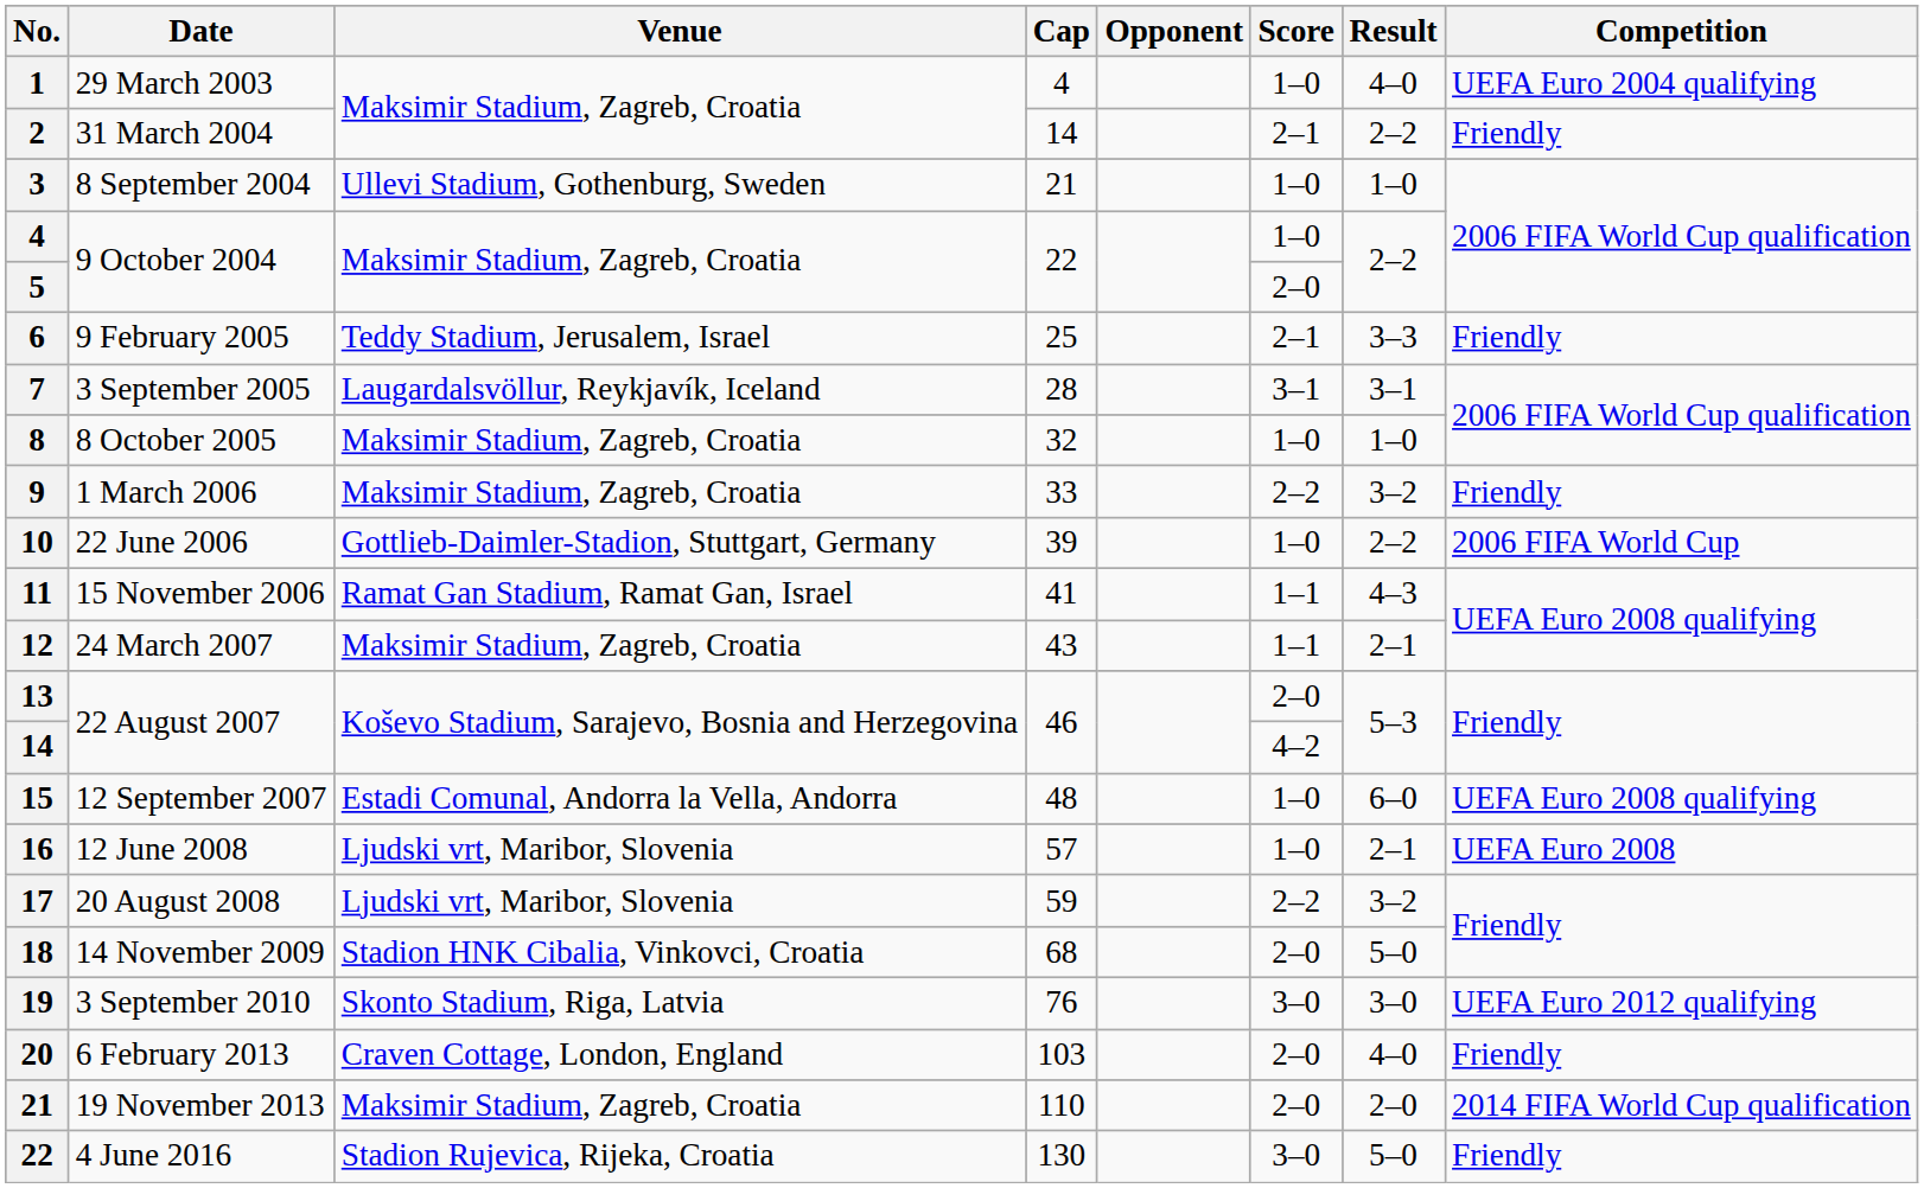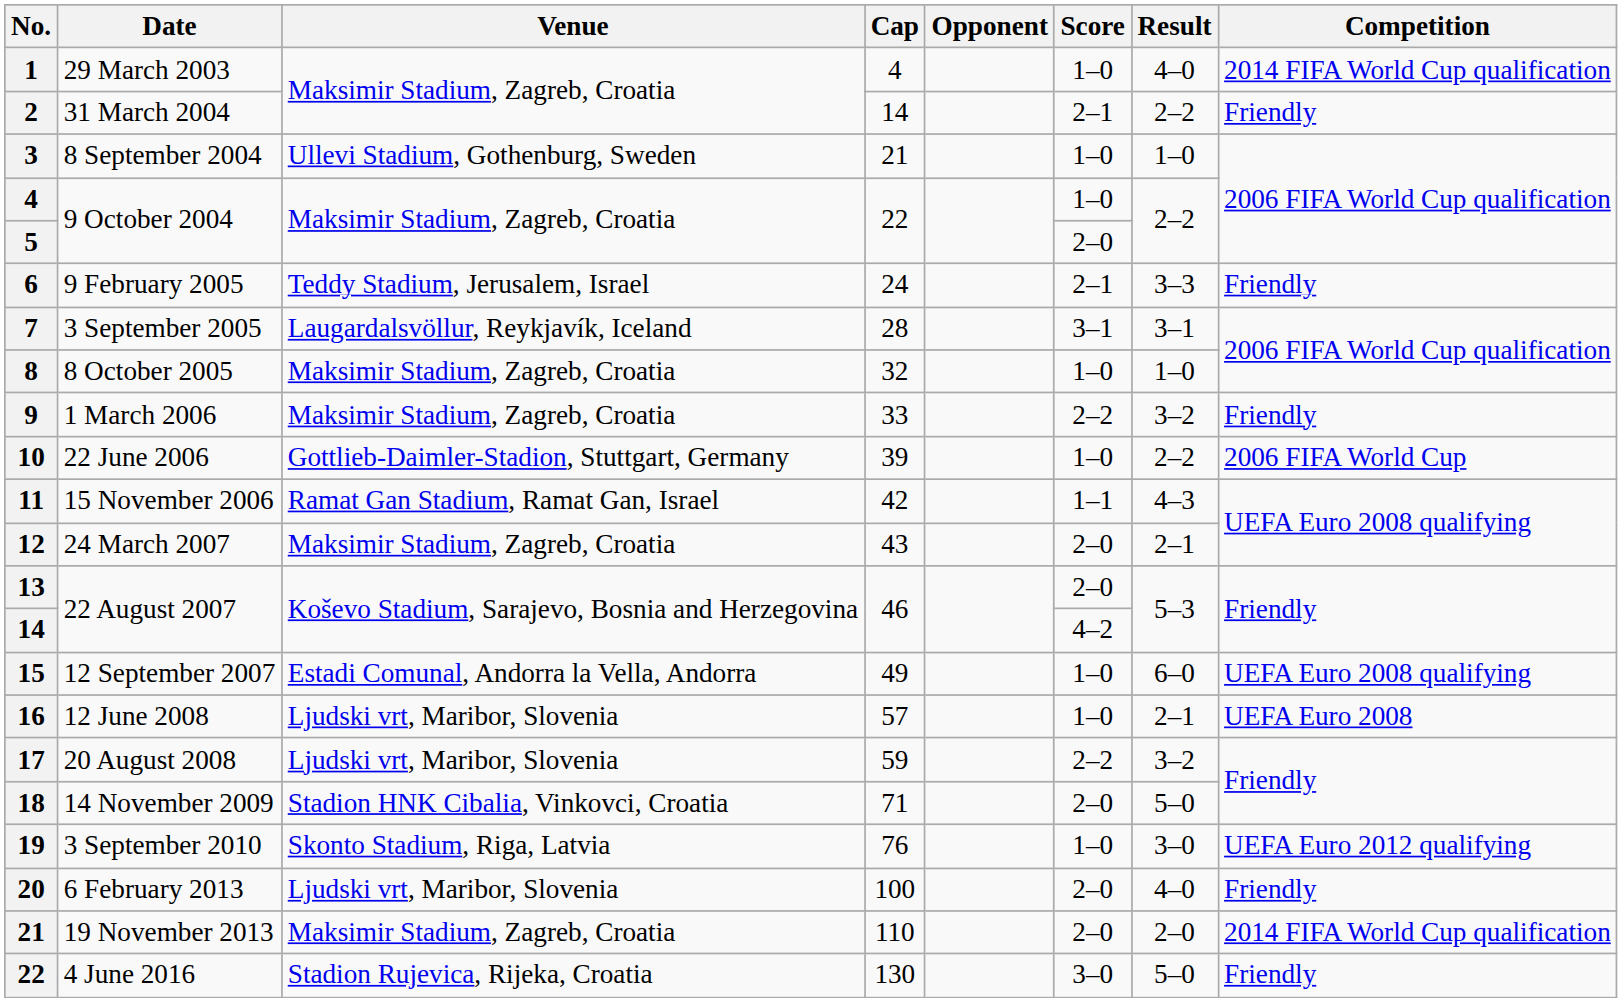29 March 2003 | Competition: UEFA Euro 2004 qualifying -> 2014 FIFA World Cup qualification
9 February 2005 | Cap: 25 -> 24
15 November 2006 | Cap: 41 -> 42
24 March 2007 | Score: 1–1 -> 2–0
12 September 2007 | Cap: 48 -> 49
14 November 2009 | Cap: 68 -> 71
3 September 2010 | Score: 3–0 -> 1–0
6 February 2013 | Venue: Craven Cottage, London, England -> Ljudski vrt, Maribor, Slovenia
6 February 2013 | Cap: 103 -> 100
